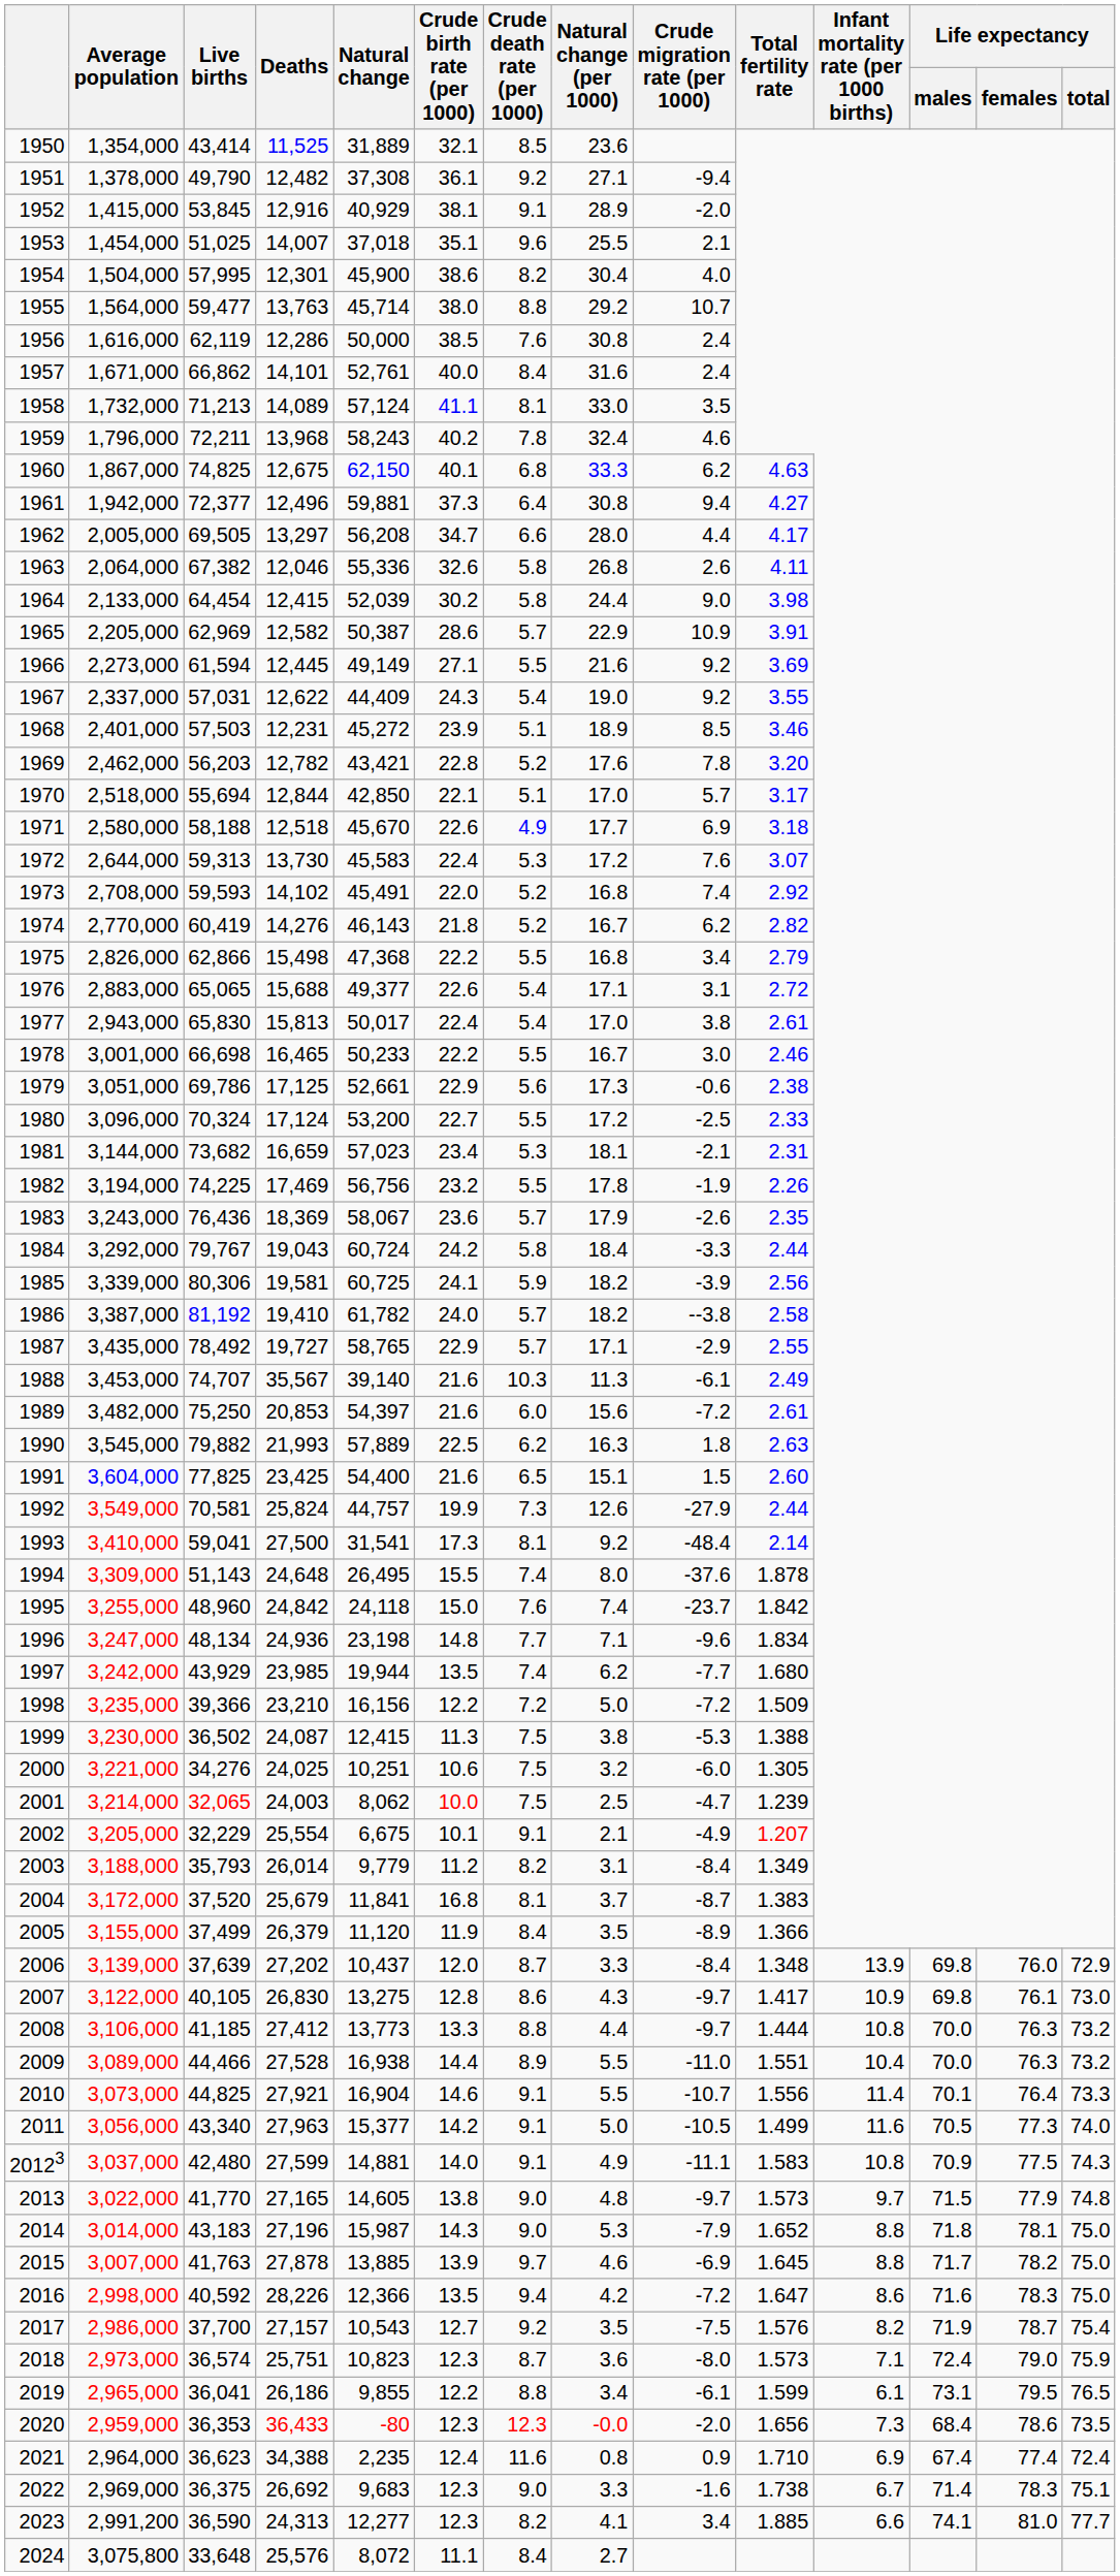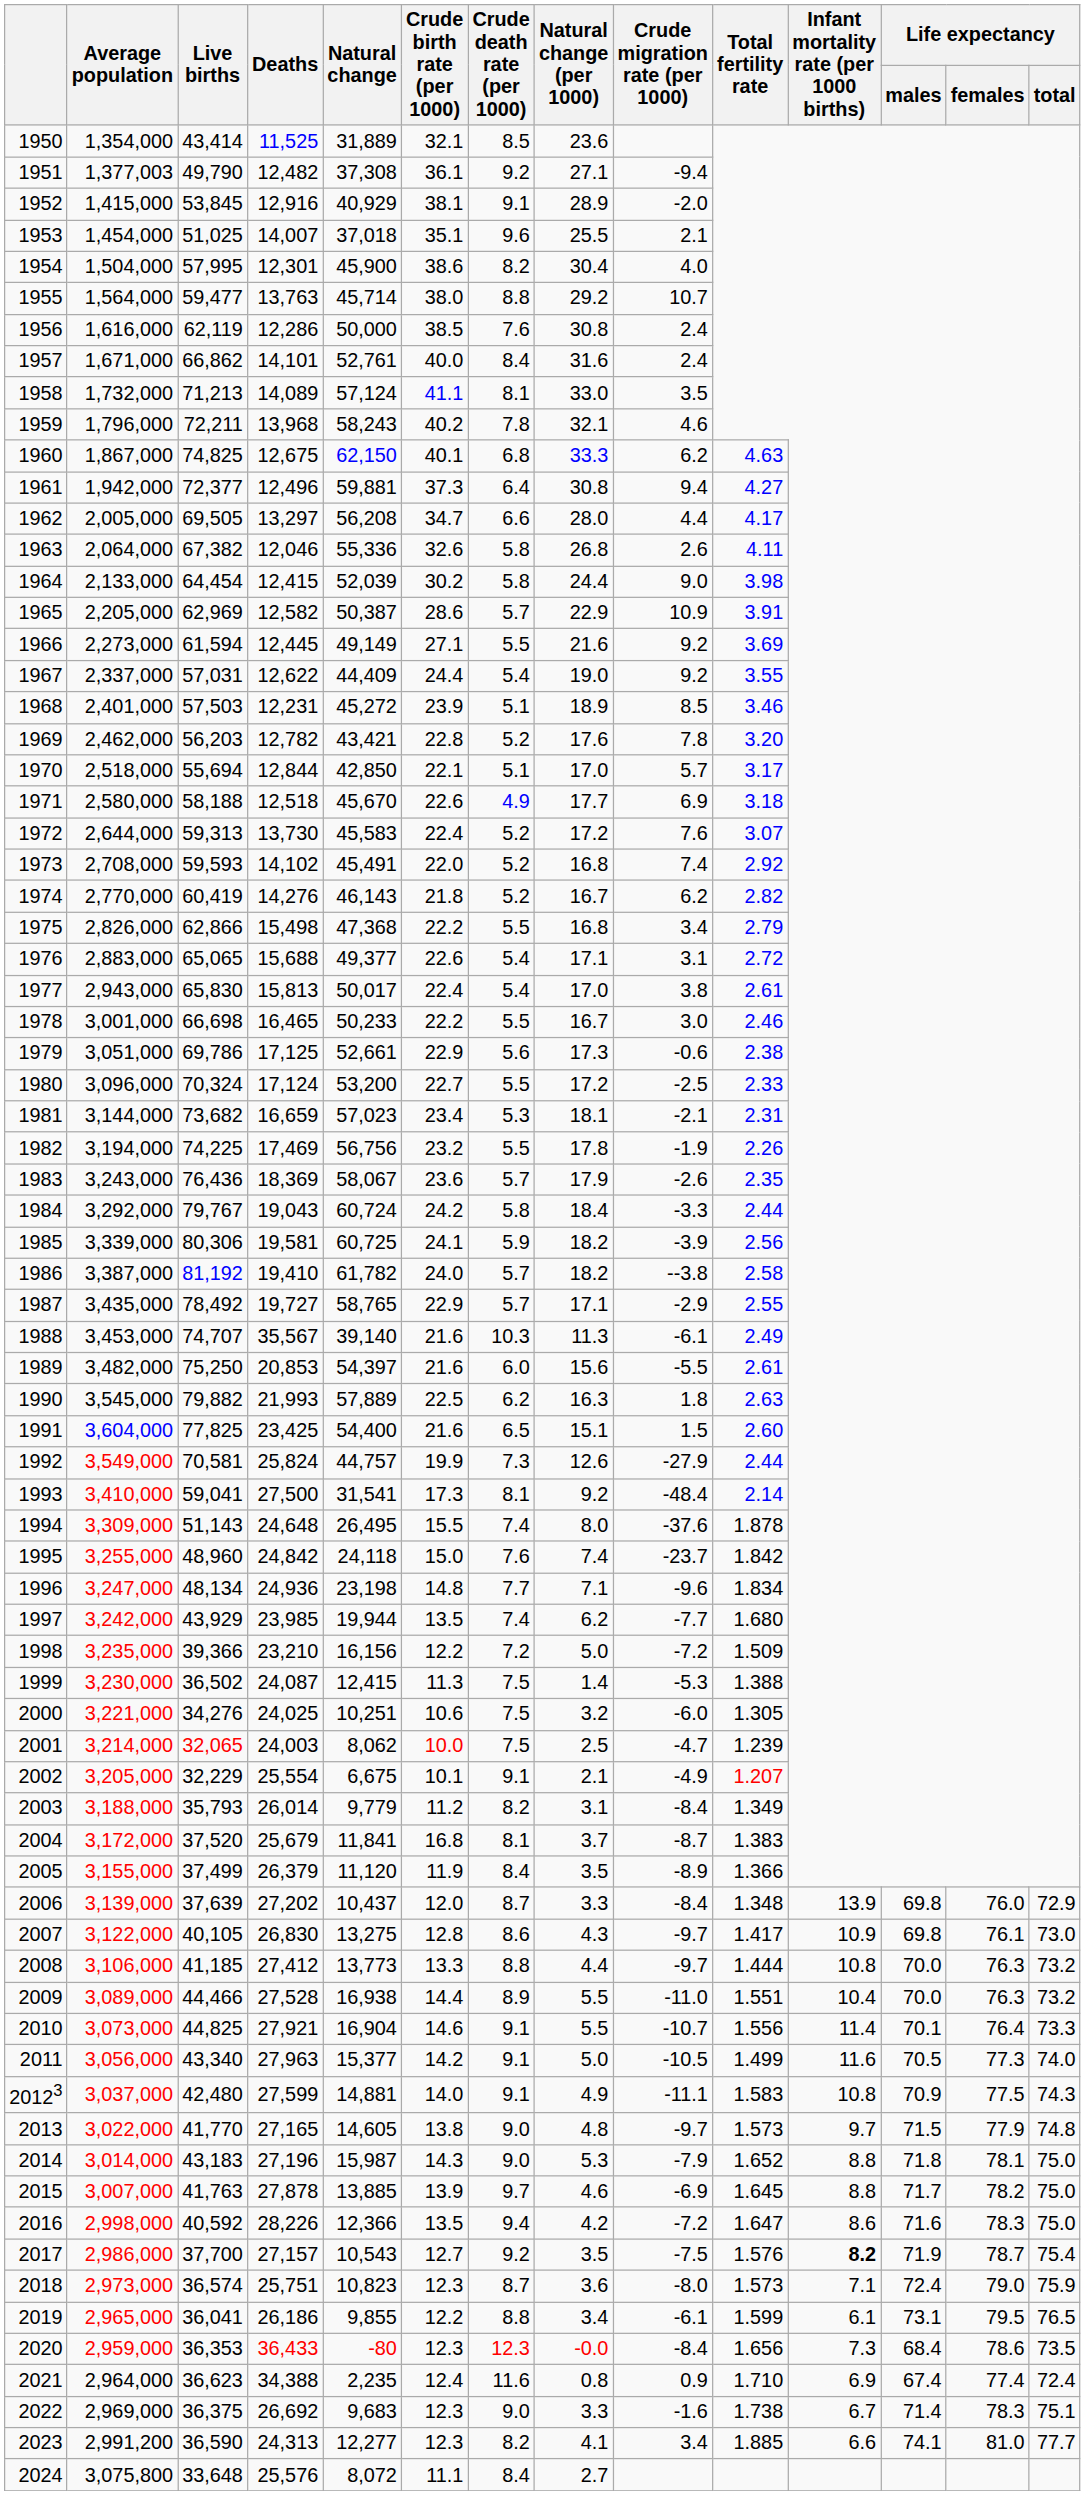1951 | Average population: 1,378,000 -> 1,377,003
1959 | Natural change (per 1000): 32.4 -> 32.1
1967 | Crude birth rate (per 1000): 24.3 -> 24.4
1972 | Crude death rate (per 1000): 5.3 -> 5.2
1989 | Crude migration rate (per 1000): -7.2 -> -5.5
1999 | Natural change (per 1000): 3.8 -> 1.4
2017 | Infant mortality rate (per 1000 births): normal -> bold
2020 | Crude migration rate (per 1000): -2.0 -> -8.4
